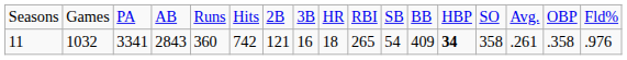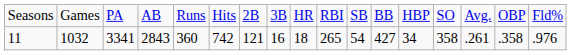11 | column 12: 409 -> 427
11 | column 13: bold -> normal
